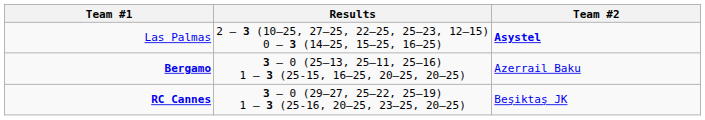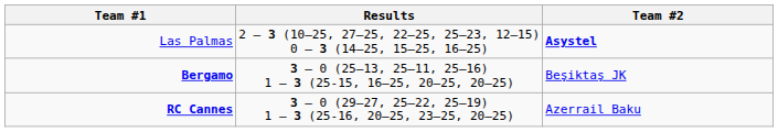Bergamo | Team #2: Azerrail Baku -> Beşiktaş JK
RC Cannes | Team #2: Beşiktaş JK -> Azerrail Baku
